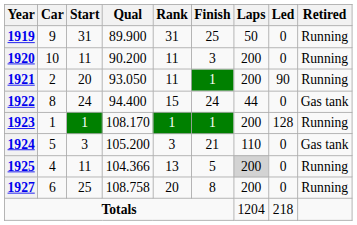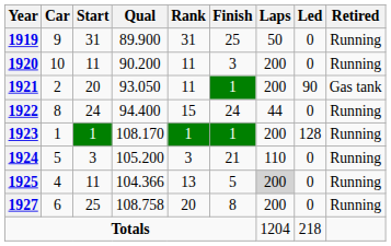1921 | Retired: Running -> Gas tank
1922 | Retired: Gas tank -> Running
1924 | Retired: Gas tank -> Running
